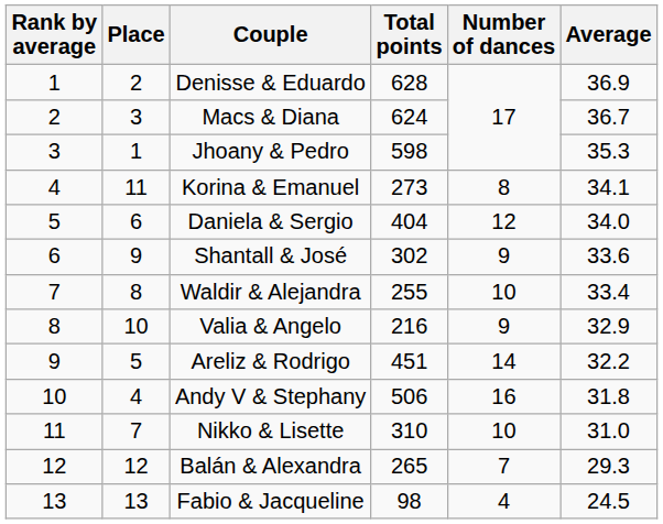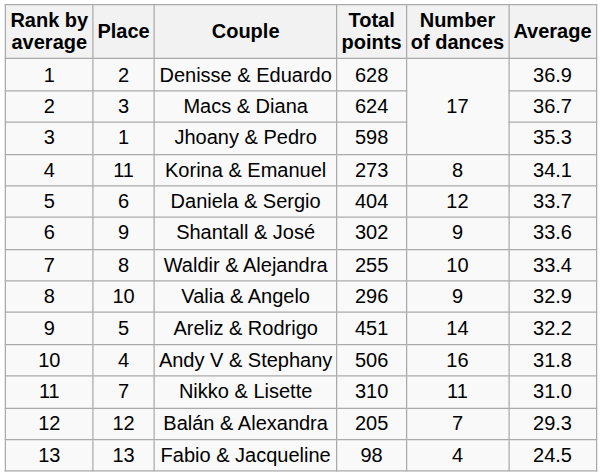Daniela & Sergio | Average: 34.0 -> 33.7
Valia & Angelo | Total points: 216 -> 296
Nikko & Lisette | Number of dances: 10 -> 11
Balán & Alexandra | Total points: 265 -> 205
